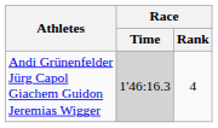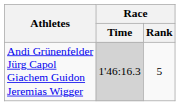Andi Grünenfelder Jürg Capol Giachem Guidon Jeremias Wigger | Race / Rank: 4 -> 5
